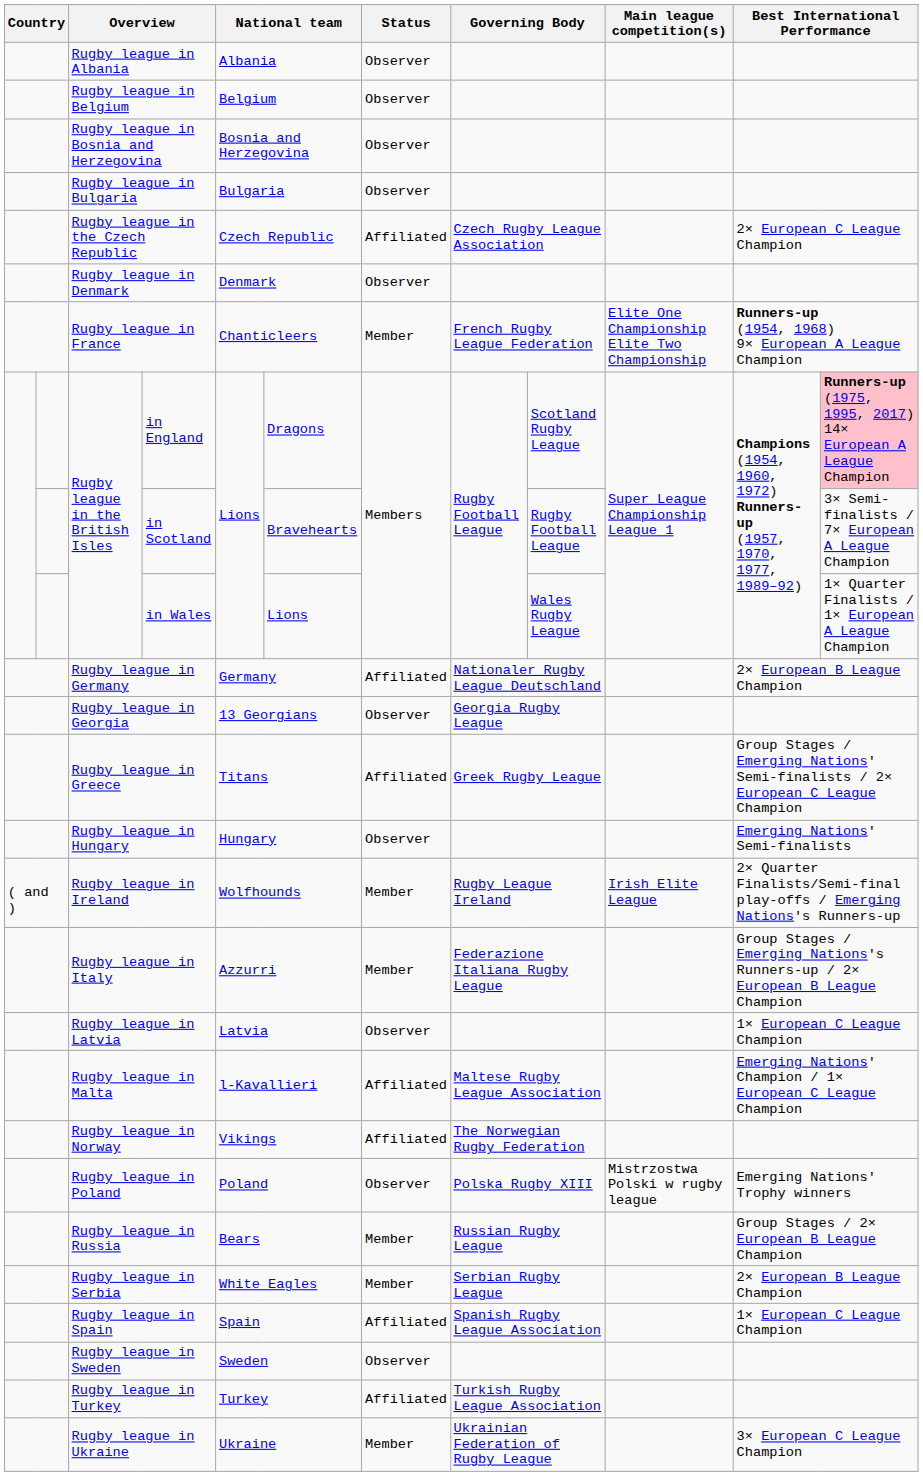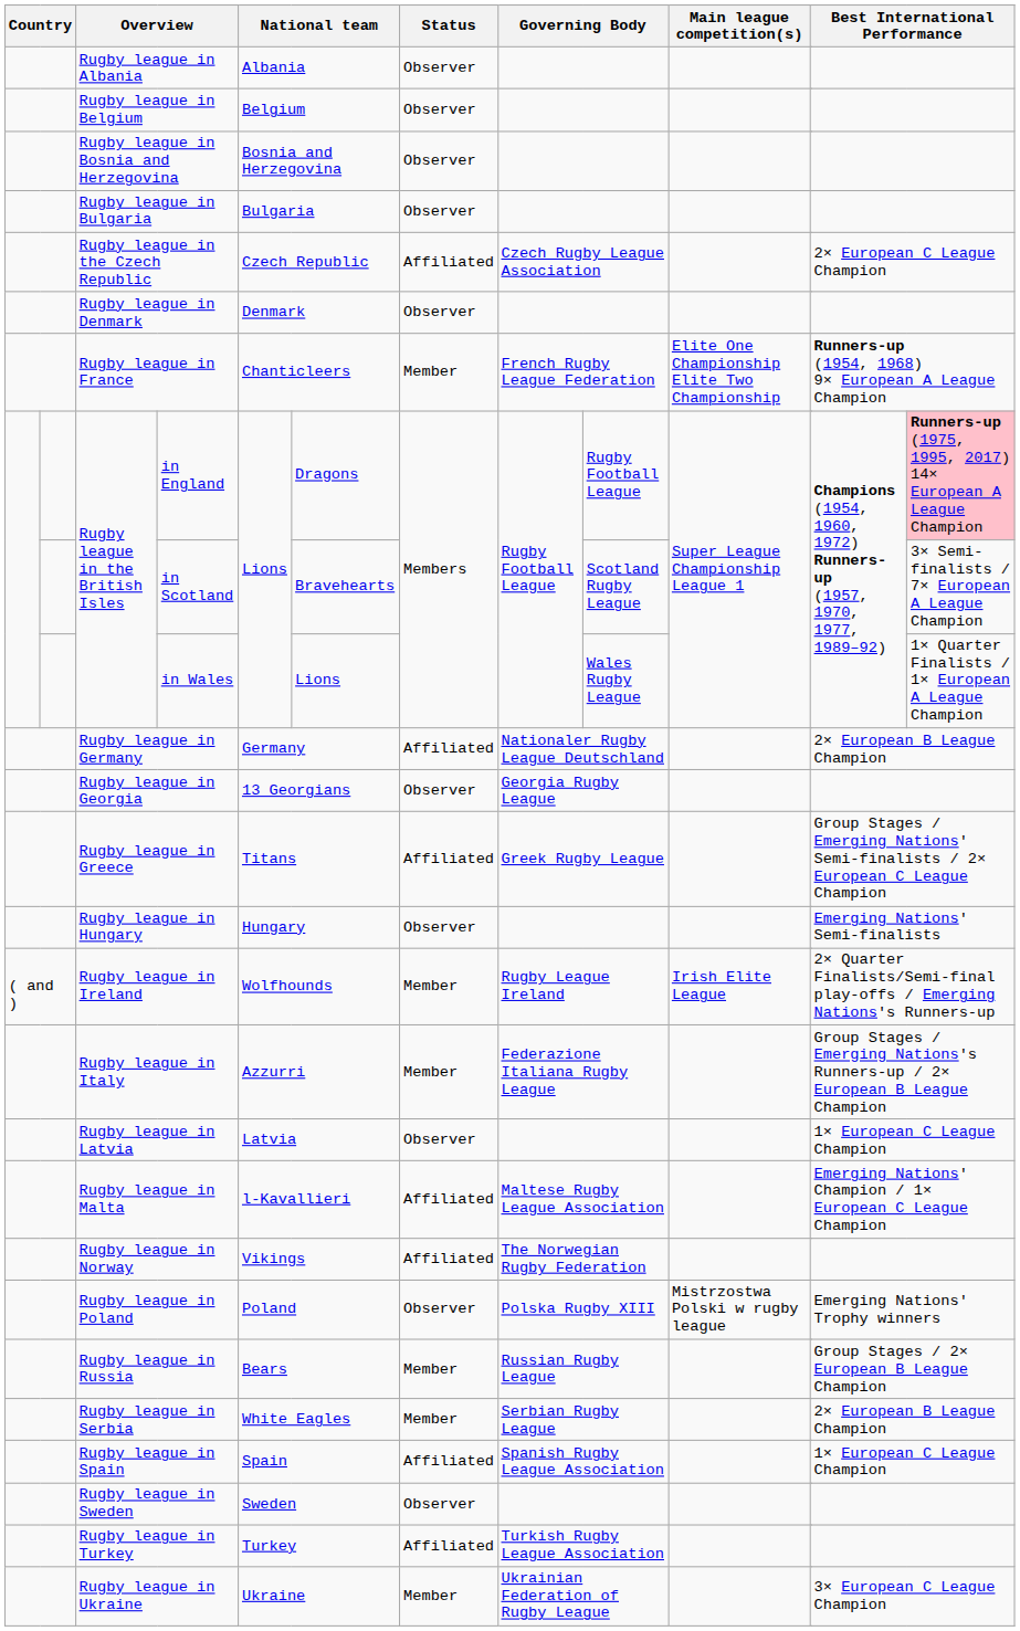in England | column 10: Scotland Rugby League -> Rugby Football League
in Scotland | column 10: Rugby Football League -> Scotland Rugby League
